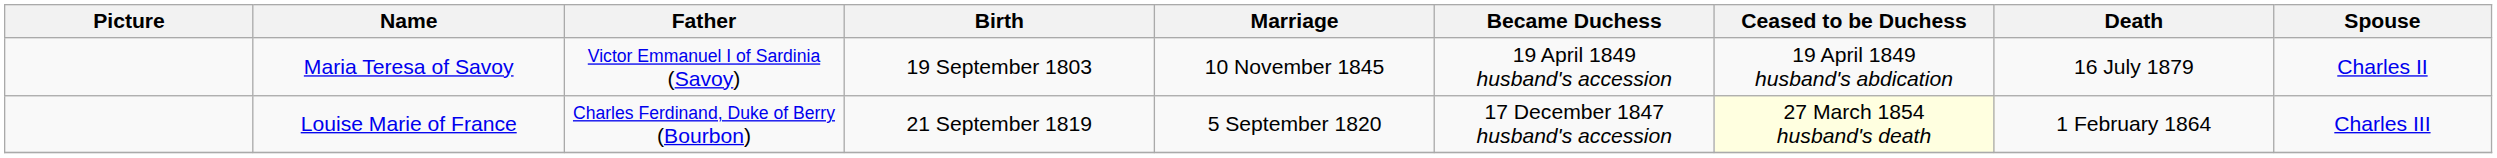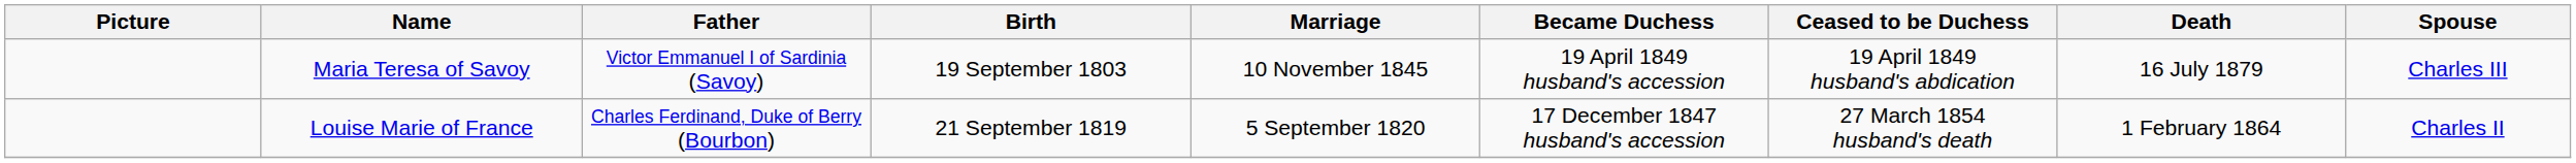Maria Teresa of Savoy | Spouse: Charles II -> Charles III
Louise Marie of France | Ceased to be Duchess: lightyellow background -> no background
Louise Marie of France | Spouse: Charles III -> Charles II
